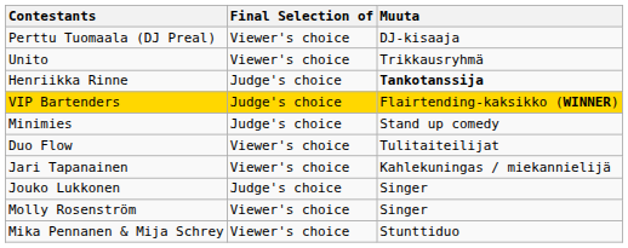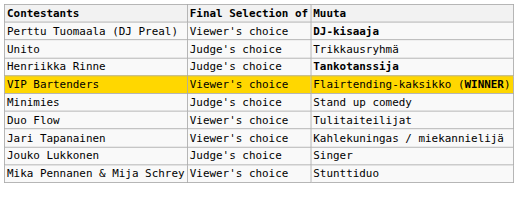Perttu Tuomaala (DJ Preal) | Muuta: normal -> bold
Unito | Final Selection of: Viewer's choice -> Judge's choice
VIP Bartenders | Final Selection of: Judge's choice -> Viewer's choice
- row: Molly Rosenström | Viewer's choice | Singer
